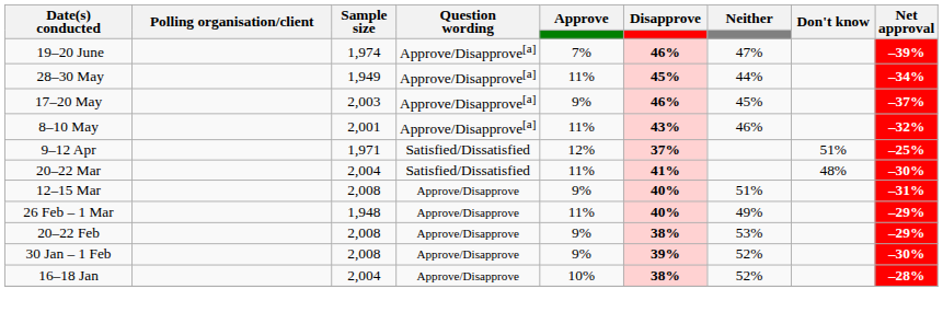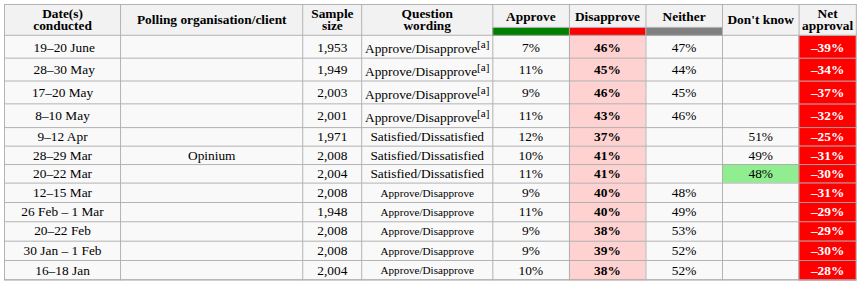19–20 June | Sample size: 1,974 -> 1,953
+ row: 28–29 Mar | Opinium | 2,008 | Satisfied/Dissatisfied | 10% | 41% | 49% | –31%
20–22 Mar | Don't know: no background -> lightgreen background
12–15 Mar | Neither: 51% -> 48%
